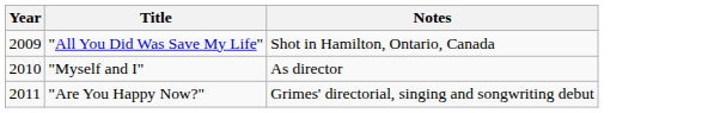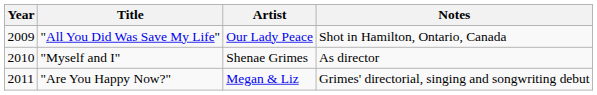+ column: Artist | Our Lady Peace | Shenae Grimes | Megan & Liz
